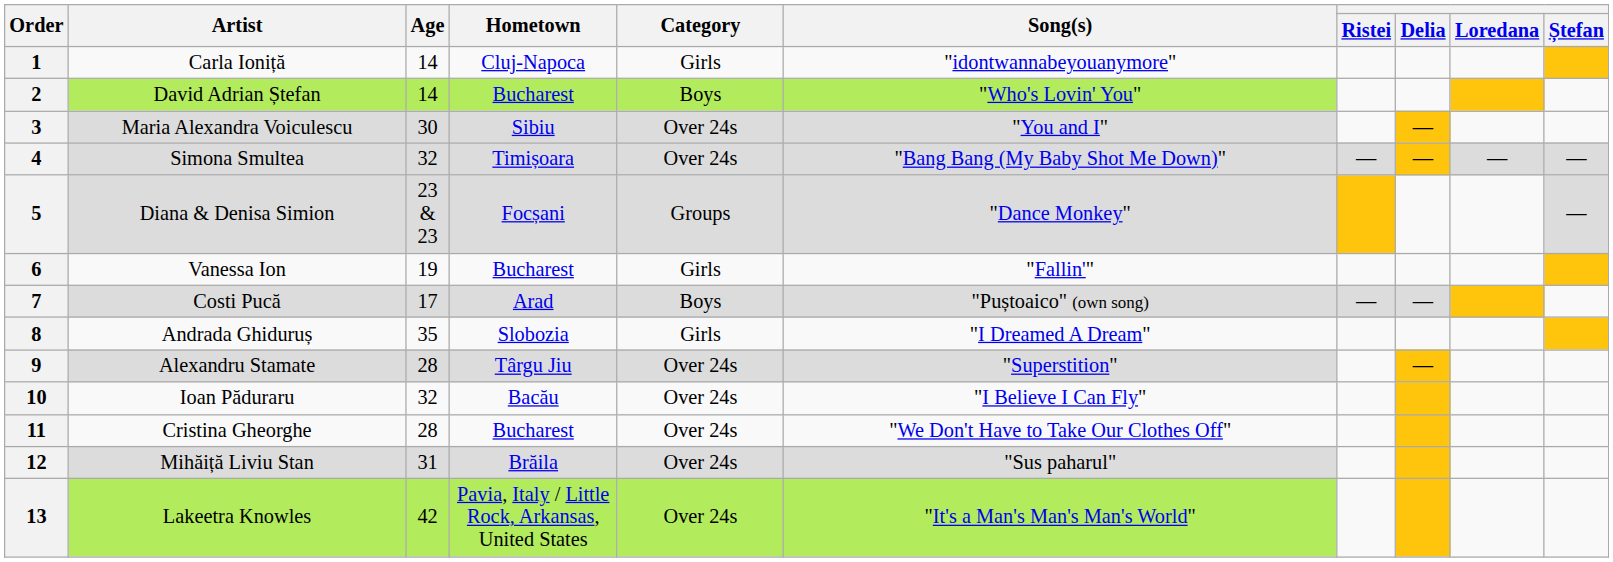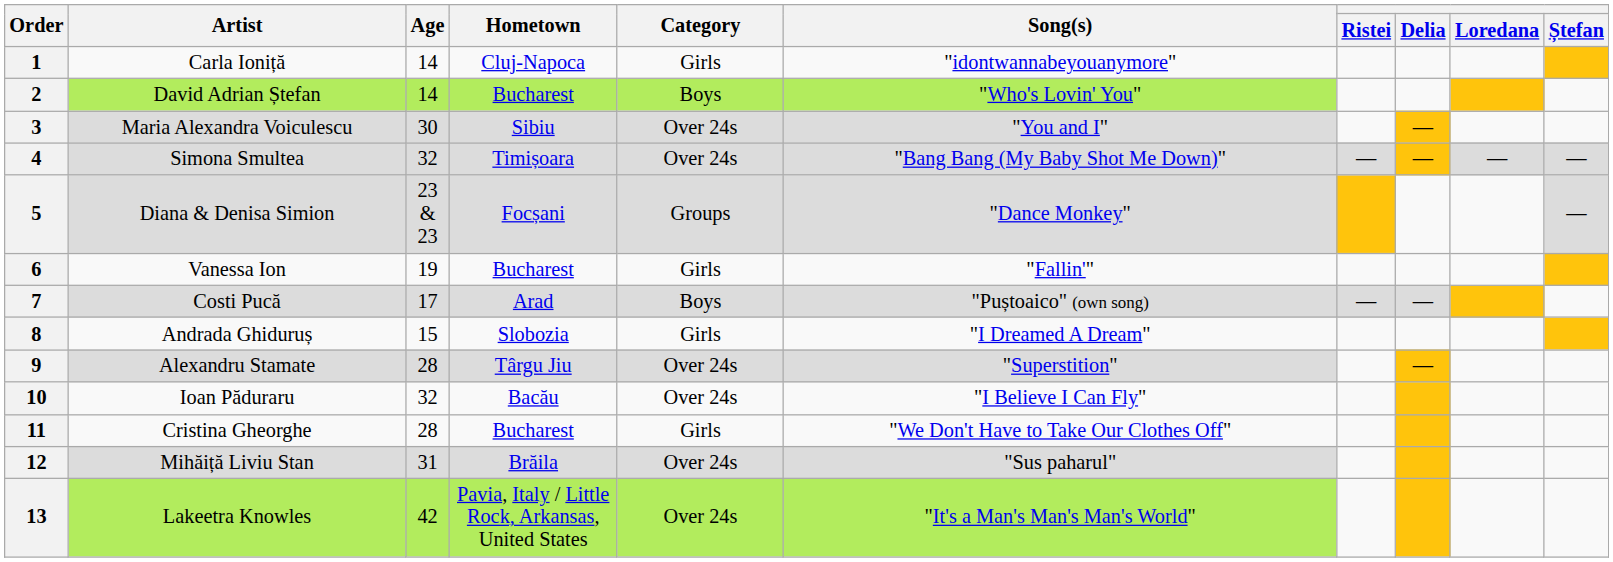8 | Age: 35 -> 15
11 | Category: Over 24s -> Girls
